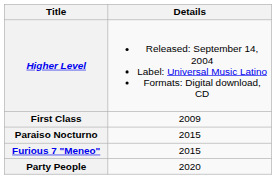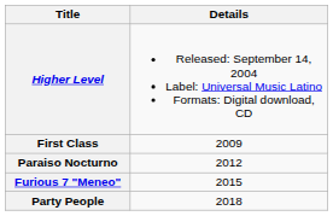Paraiso Nocturno | Details: 2015 -> 2012
Party People | Details: 2020 -> 2018
